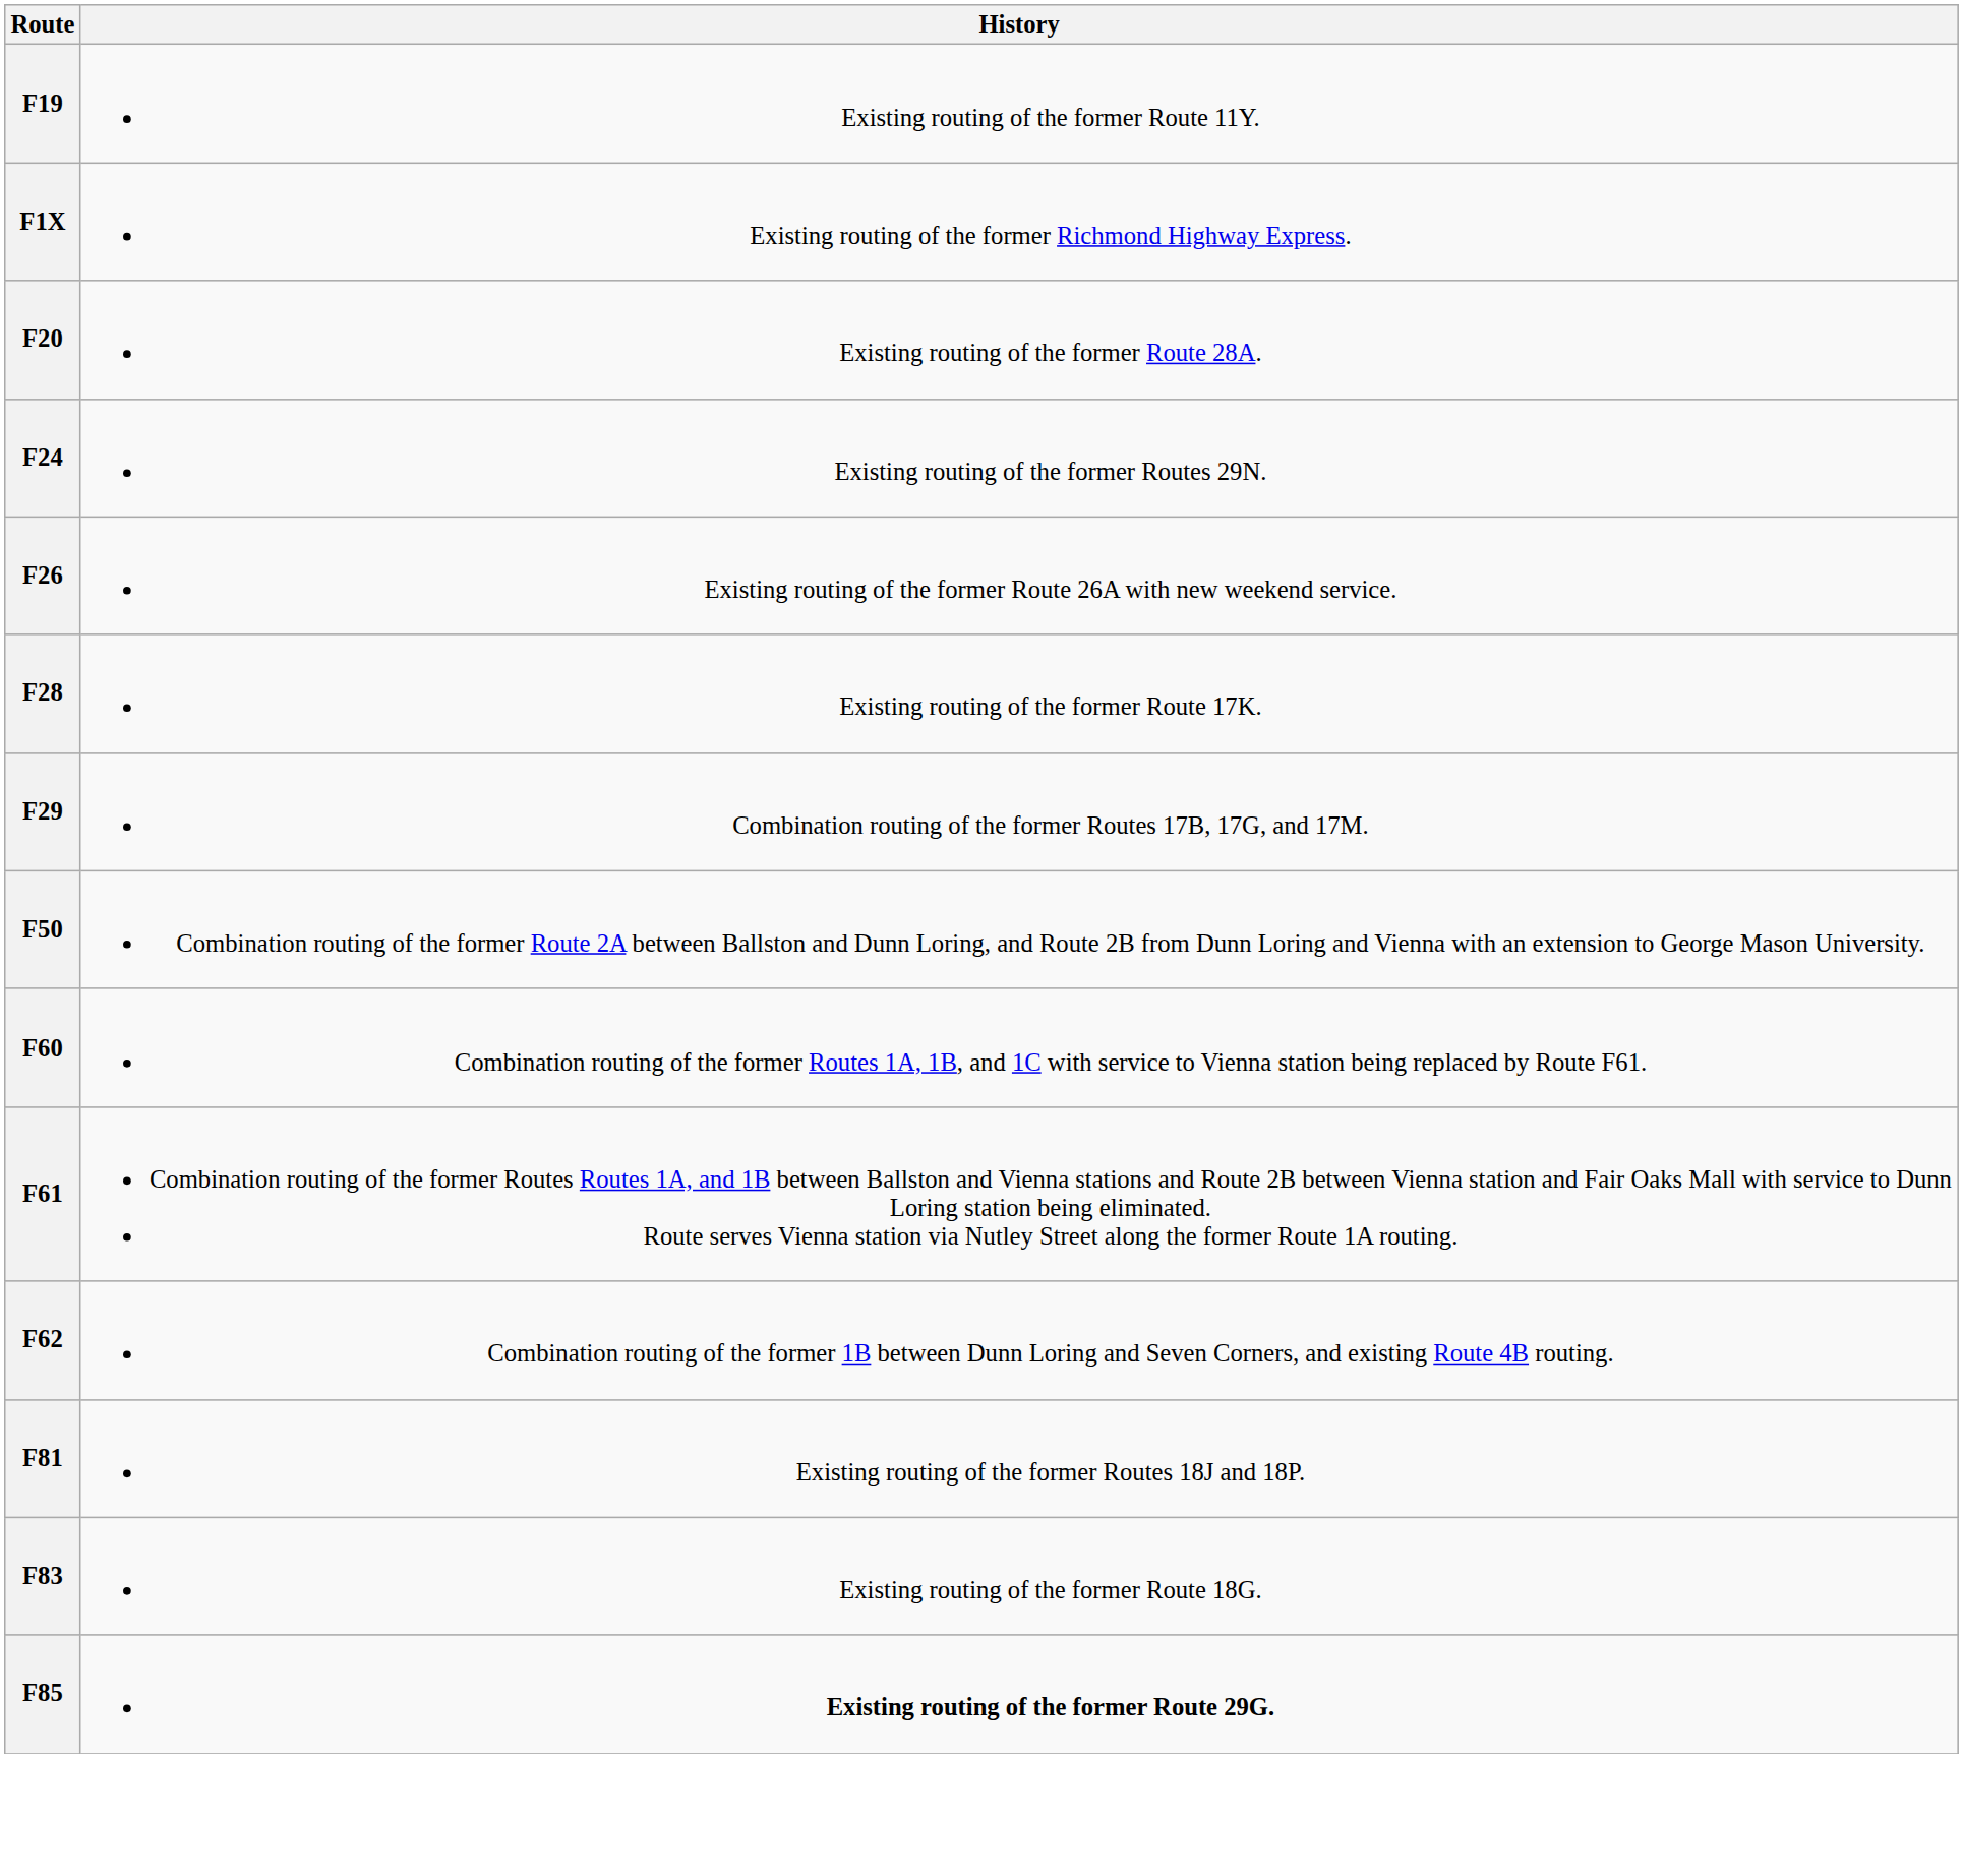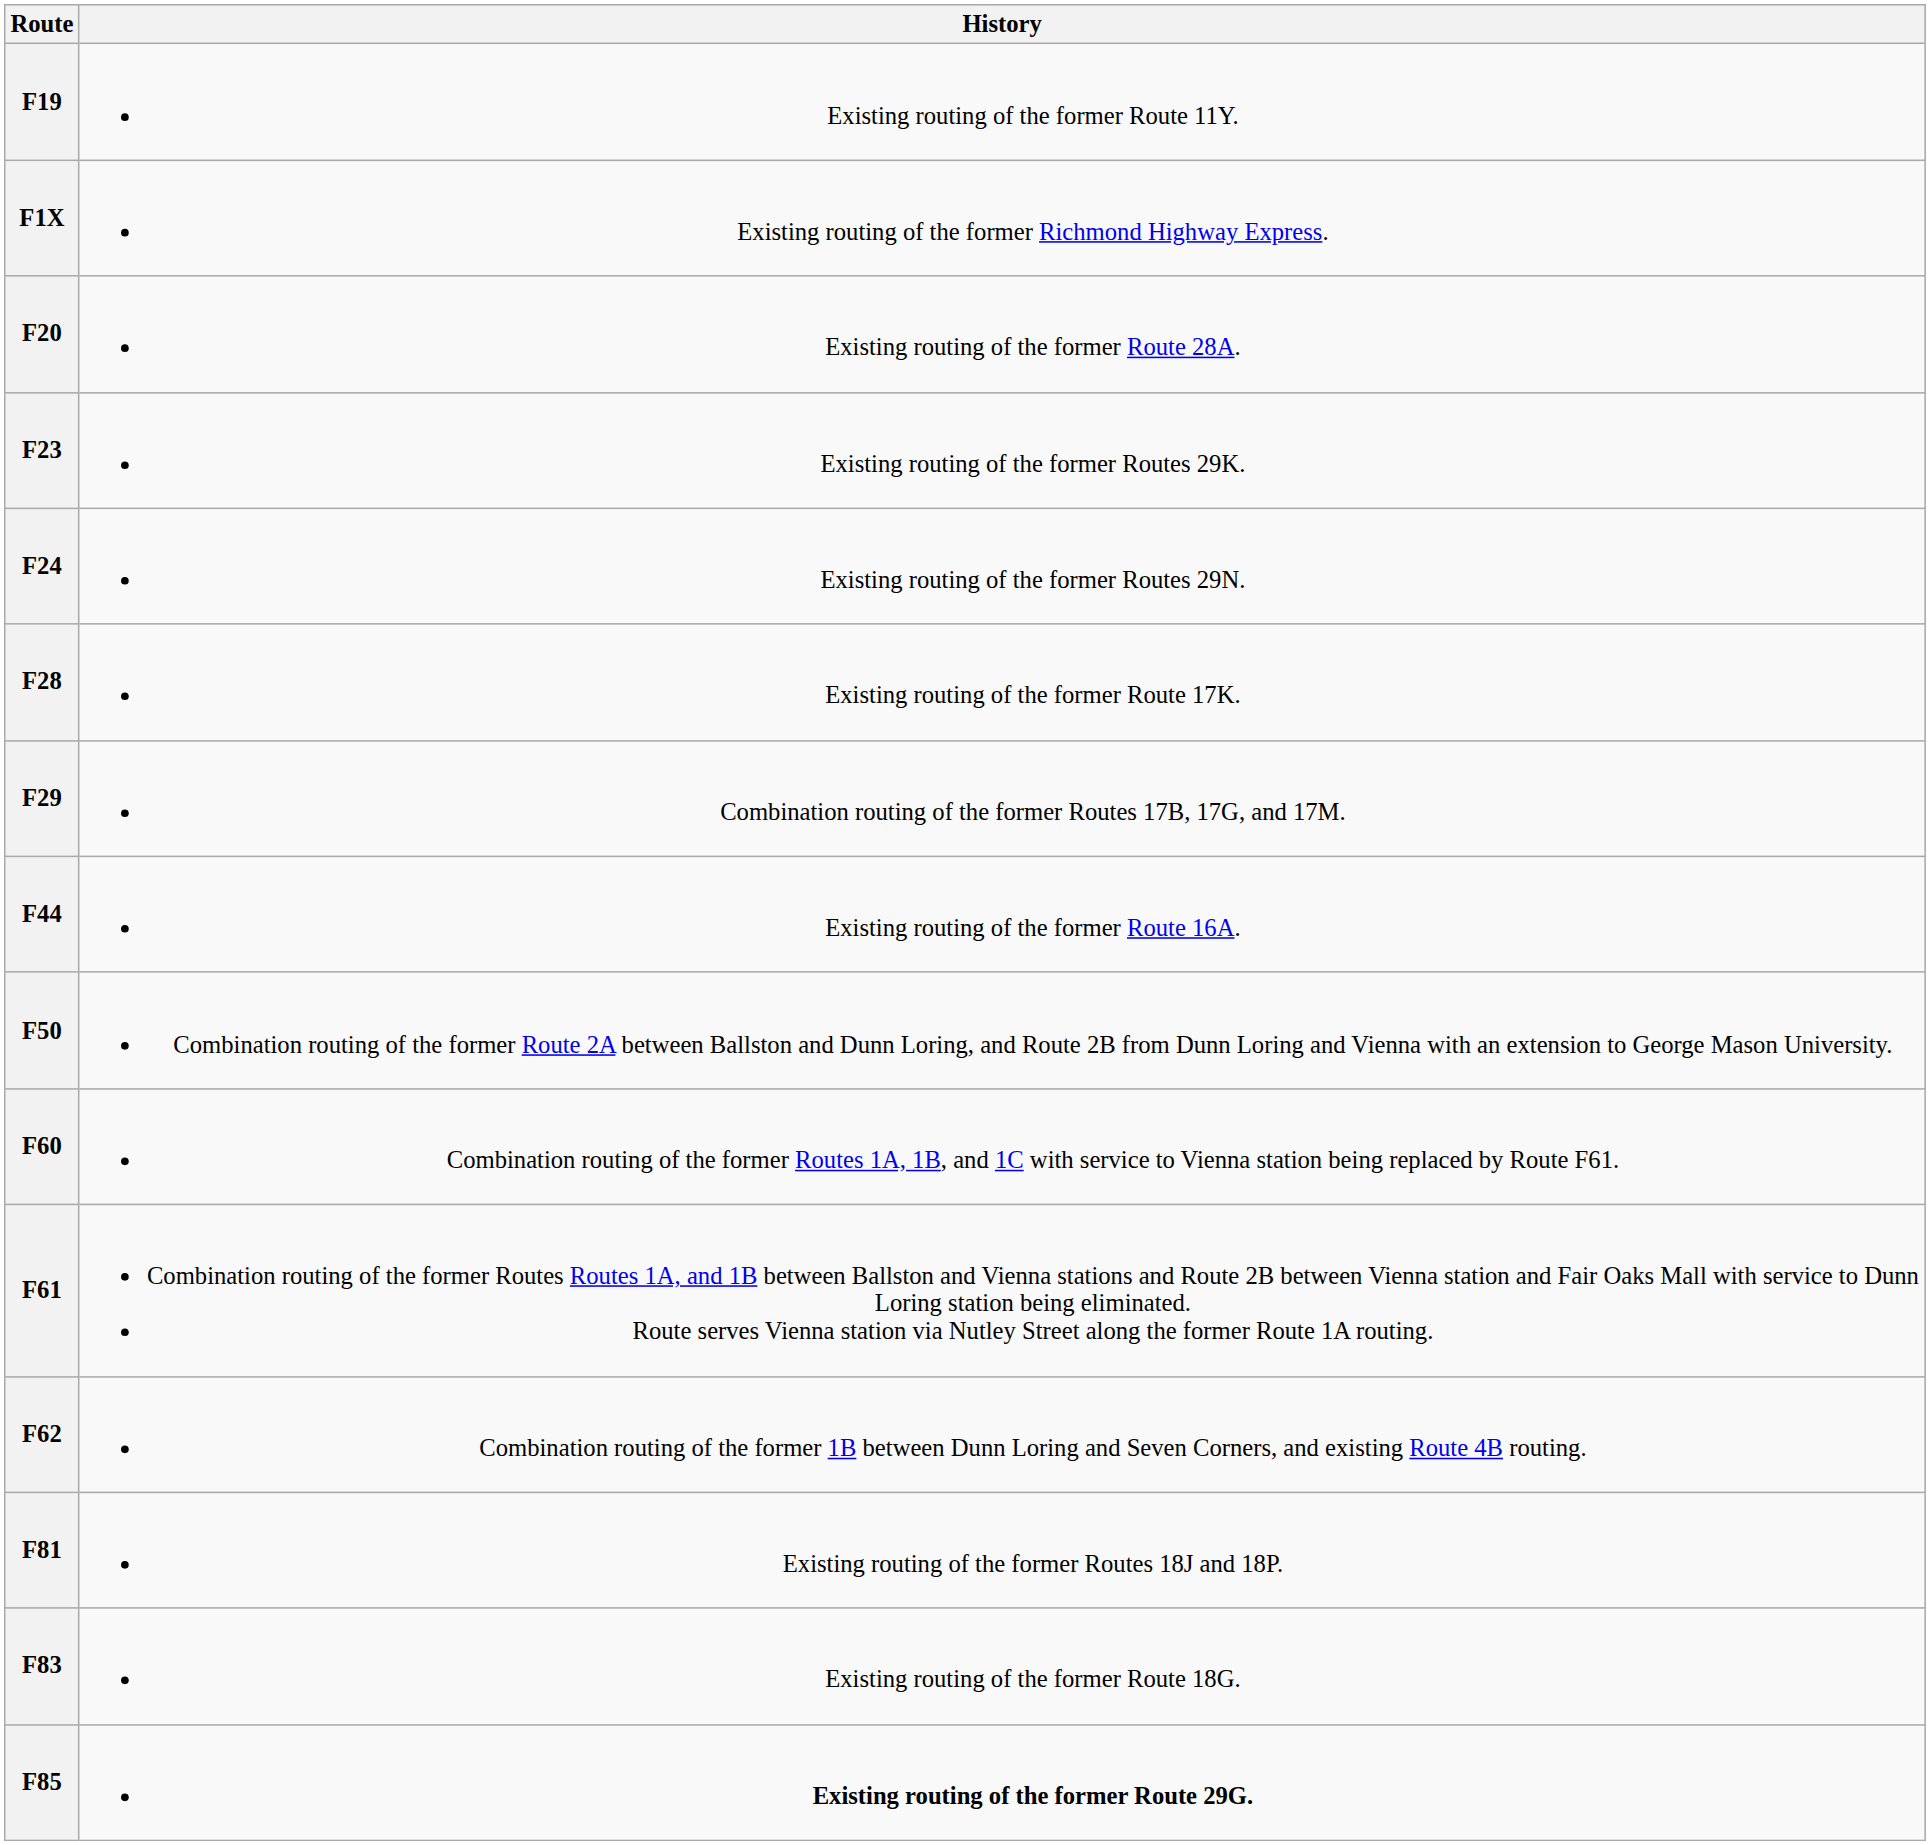+ row: F23 | Existing routing of the former Routes 29K.
- row: F26 | Existing routing of the former Route 26A with new weekend service.
+ row: F44 | Existing routing of the former Route 16A.
